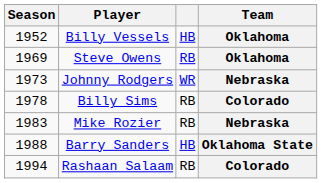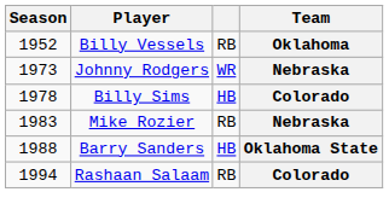Billy Vessels | column 3: HB -> RB
- row: 1969 | Steve Owens | RB | Oklahoma
Billy Sims | column 3: RB -> HB
